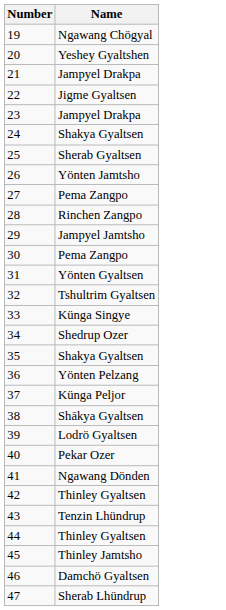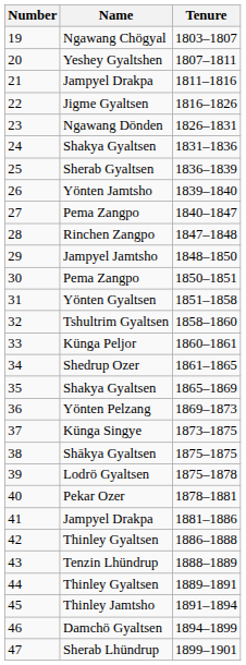+ column: Tenure | 1803–1807 | 1807–1811 | 1811–1816 | 1816–1826 | 1826–1831 | 1831–1836 | 1836–1839 | 1839–1840 | 1840–1847 | 1847–1848 | 1848–1850 | 1850–1851 | 1851–1858 | 1858–1860 | 1860–1861 | 1861–1865 | 1865–1869 | 1869–1873 | 1873–1875 | 1875–1875 | 1875–1878 | 1878–1881 | 1881–1886 | 1886–1888 | 1888–1889 | 1889–1891 | 1891–1894 | 1894–1899 | 1899–1901
23 | Name: Jampyel Drakpa -> Ngawang Dönden
33 | Name: Künga Singye -> Künga Peljor
37 | Name: Künga Peljor -> Künga Singye
41 | Name: Ngawang Dönden -> Jampyel Drakpa
